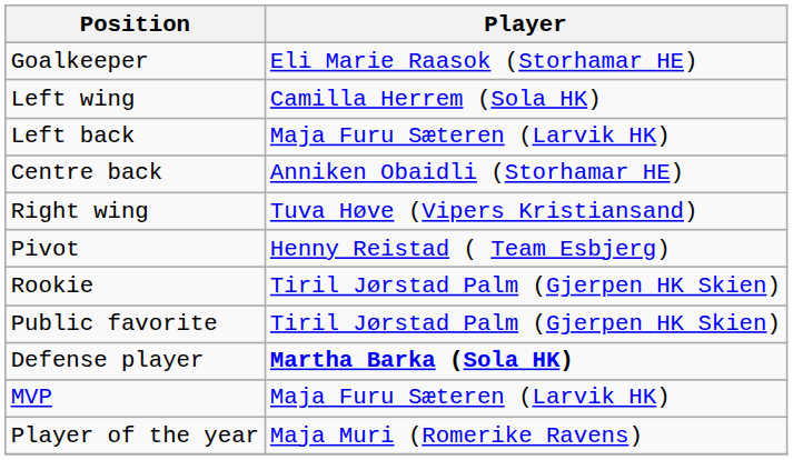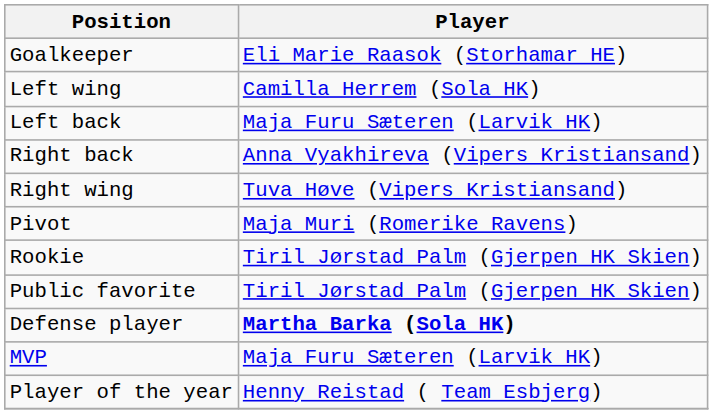- row: Centre back | Anniken Obaidli (Storhamar HE)
+ row: Right back | Anna Vyakhireva (Vipers Kristiansand)
Pivot | Player: Henny Reistad ( Team Esbjerg) -> Maja Muri (Romerike Ravens)
Player of the year | Player: Maja Muri (Romerike Ravens) -> Henny Reistad ( Team Esbjerg)
